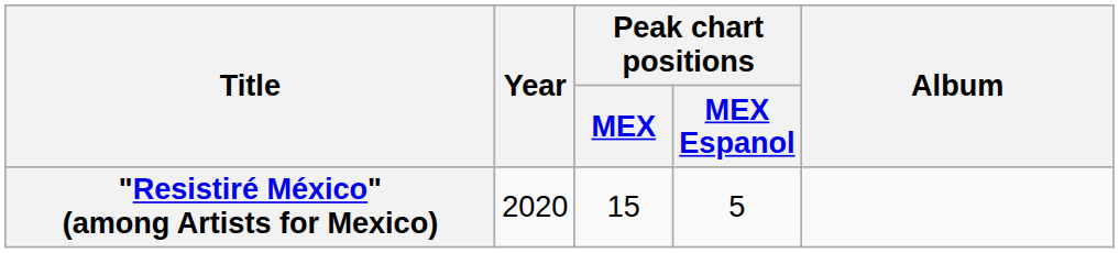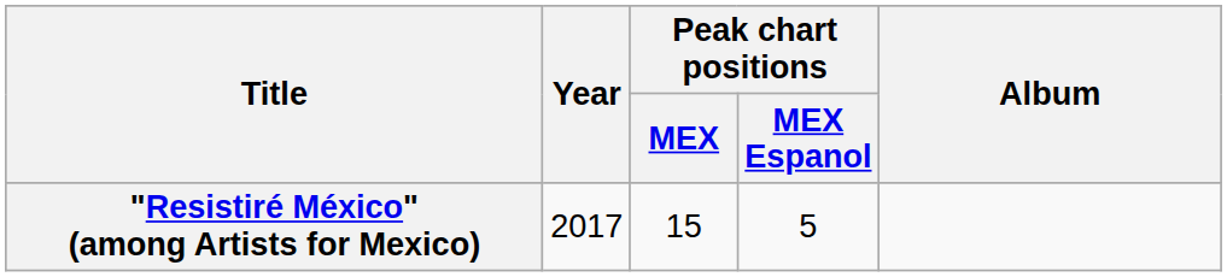"Resistiré México" (among Artists for Mexico) | Year: 2020 -> 2017
